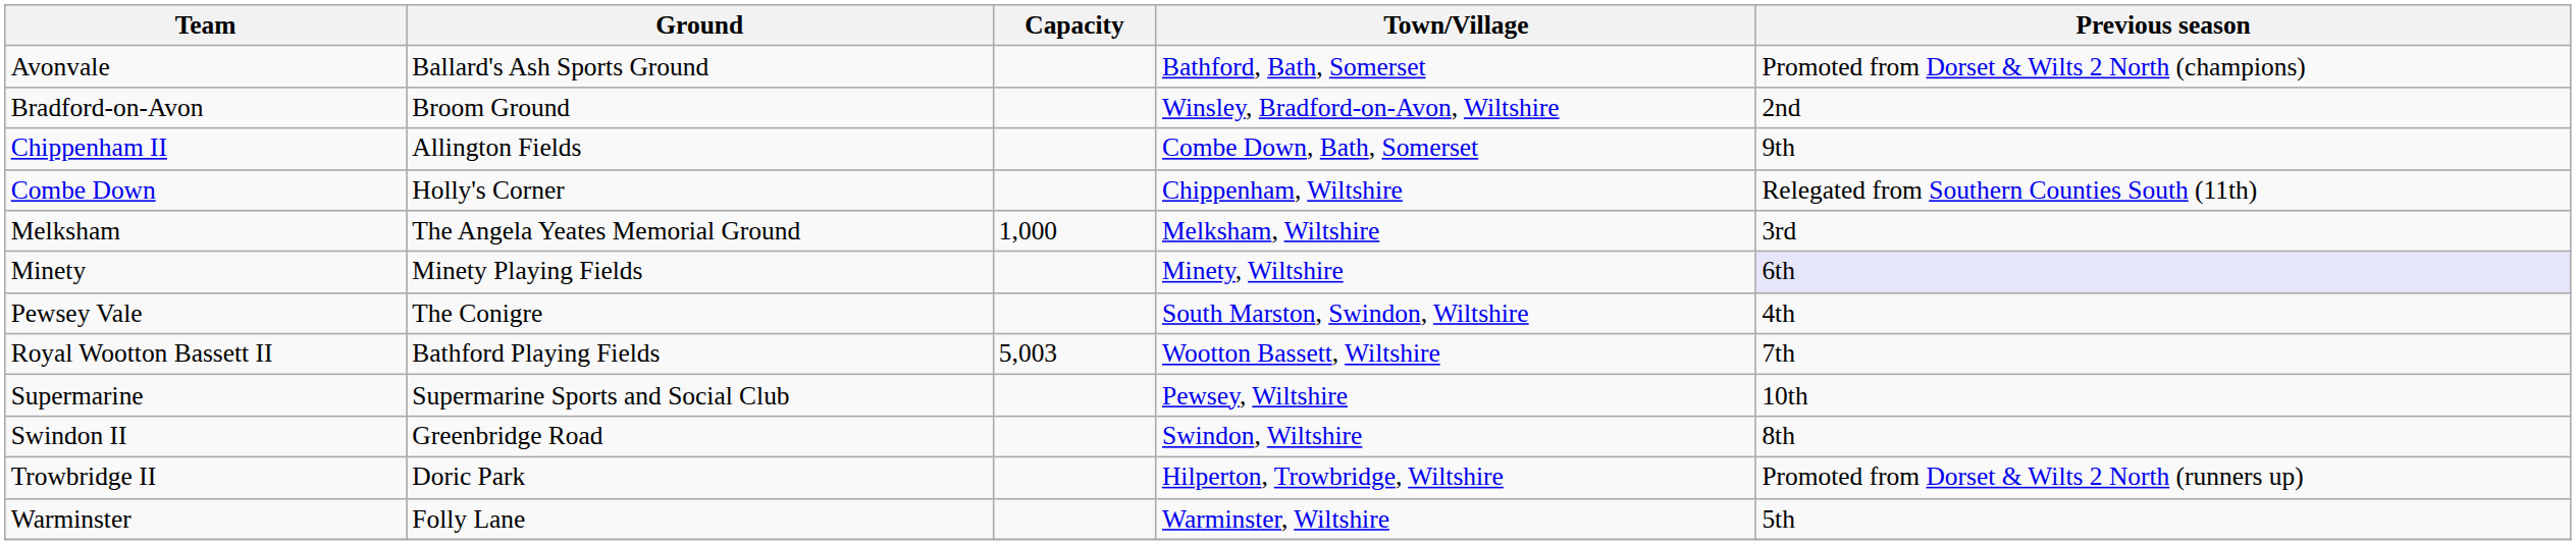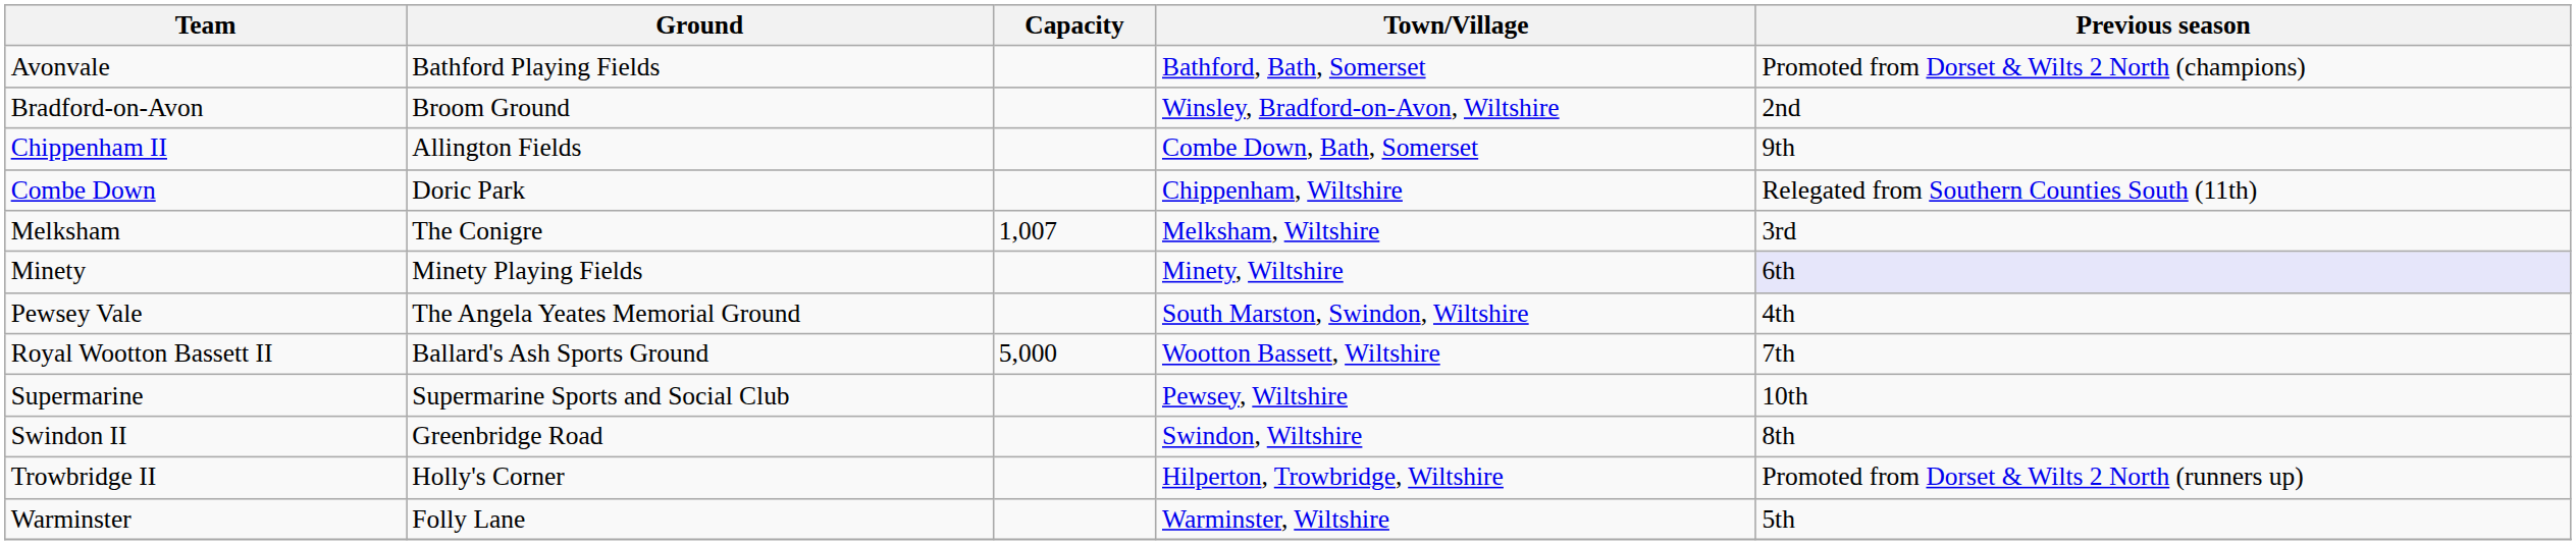Avonvale | Ground: Ballard's Ash Sports Ground -> Bathford Playing Fields
Combe Down | Ground: Holly's Corner -> Doric Park
Melksham | Ground: The Angela Yeates Memorial Ground -> The Conigre
Melksham | Capacity: 1,000 -> 1,007
Pewsey Vale | Ground: The Conigre -> The Angela Yeates Memorial Ground
Royal Wootton Bassett II | Ground: Bathford Playing Fields -> Ballard's Ash Sports Ground
Royal Wootton Bassett II | Capacity: 5,003 -> 5,000
Trowbridge II | Ground: Doric Park -> Holly's Corner
